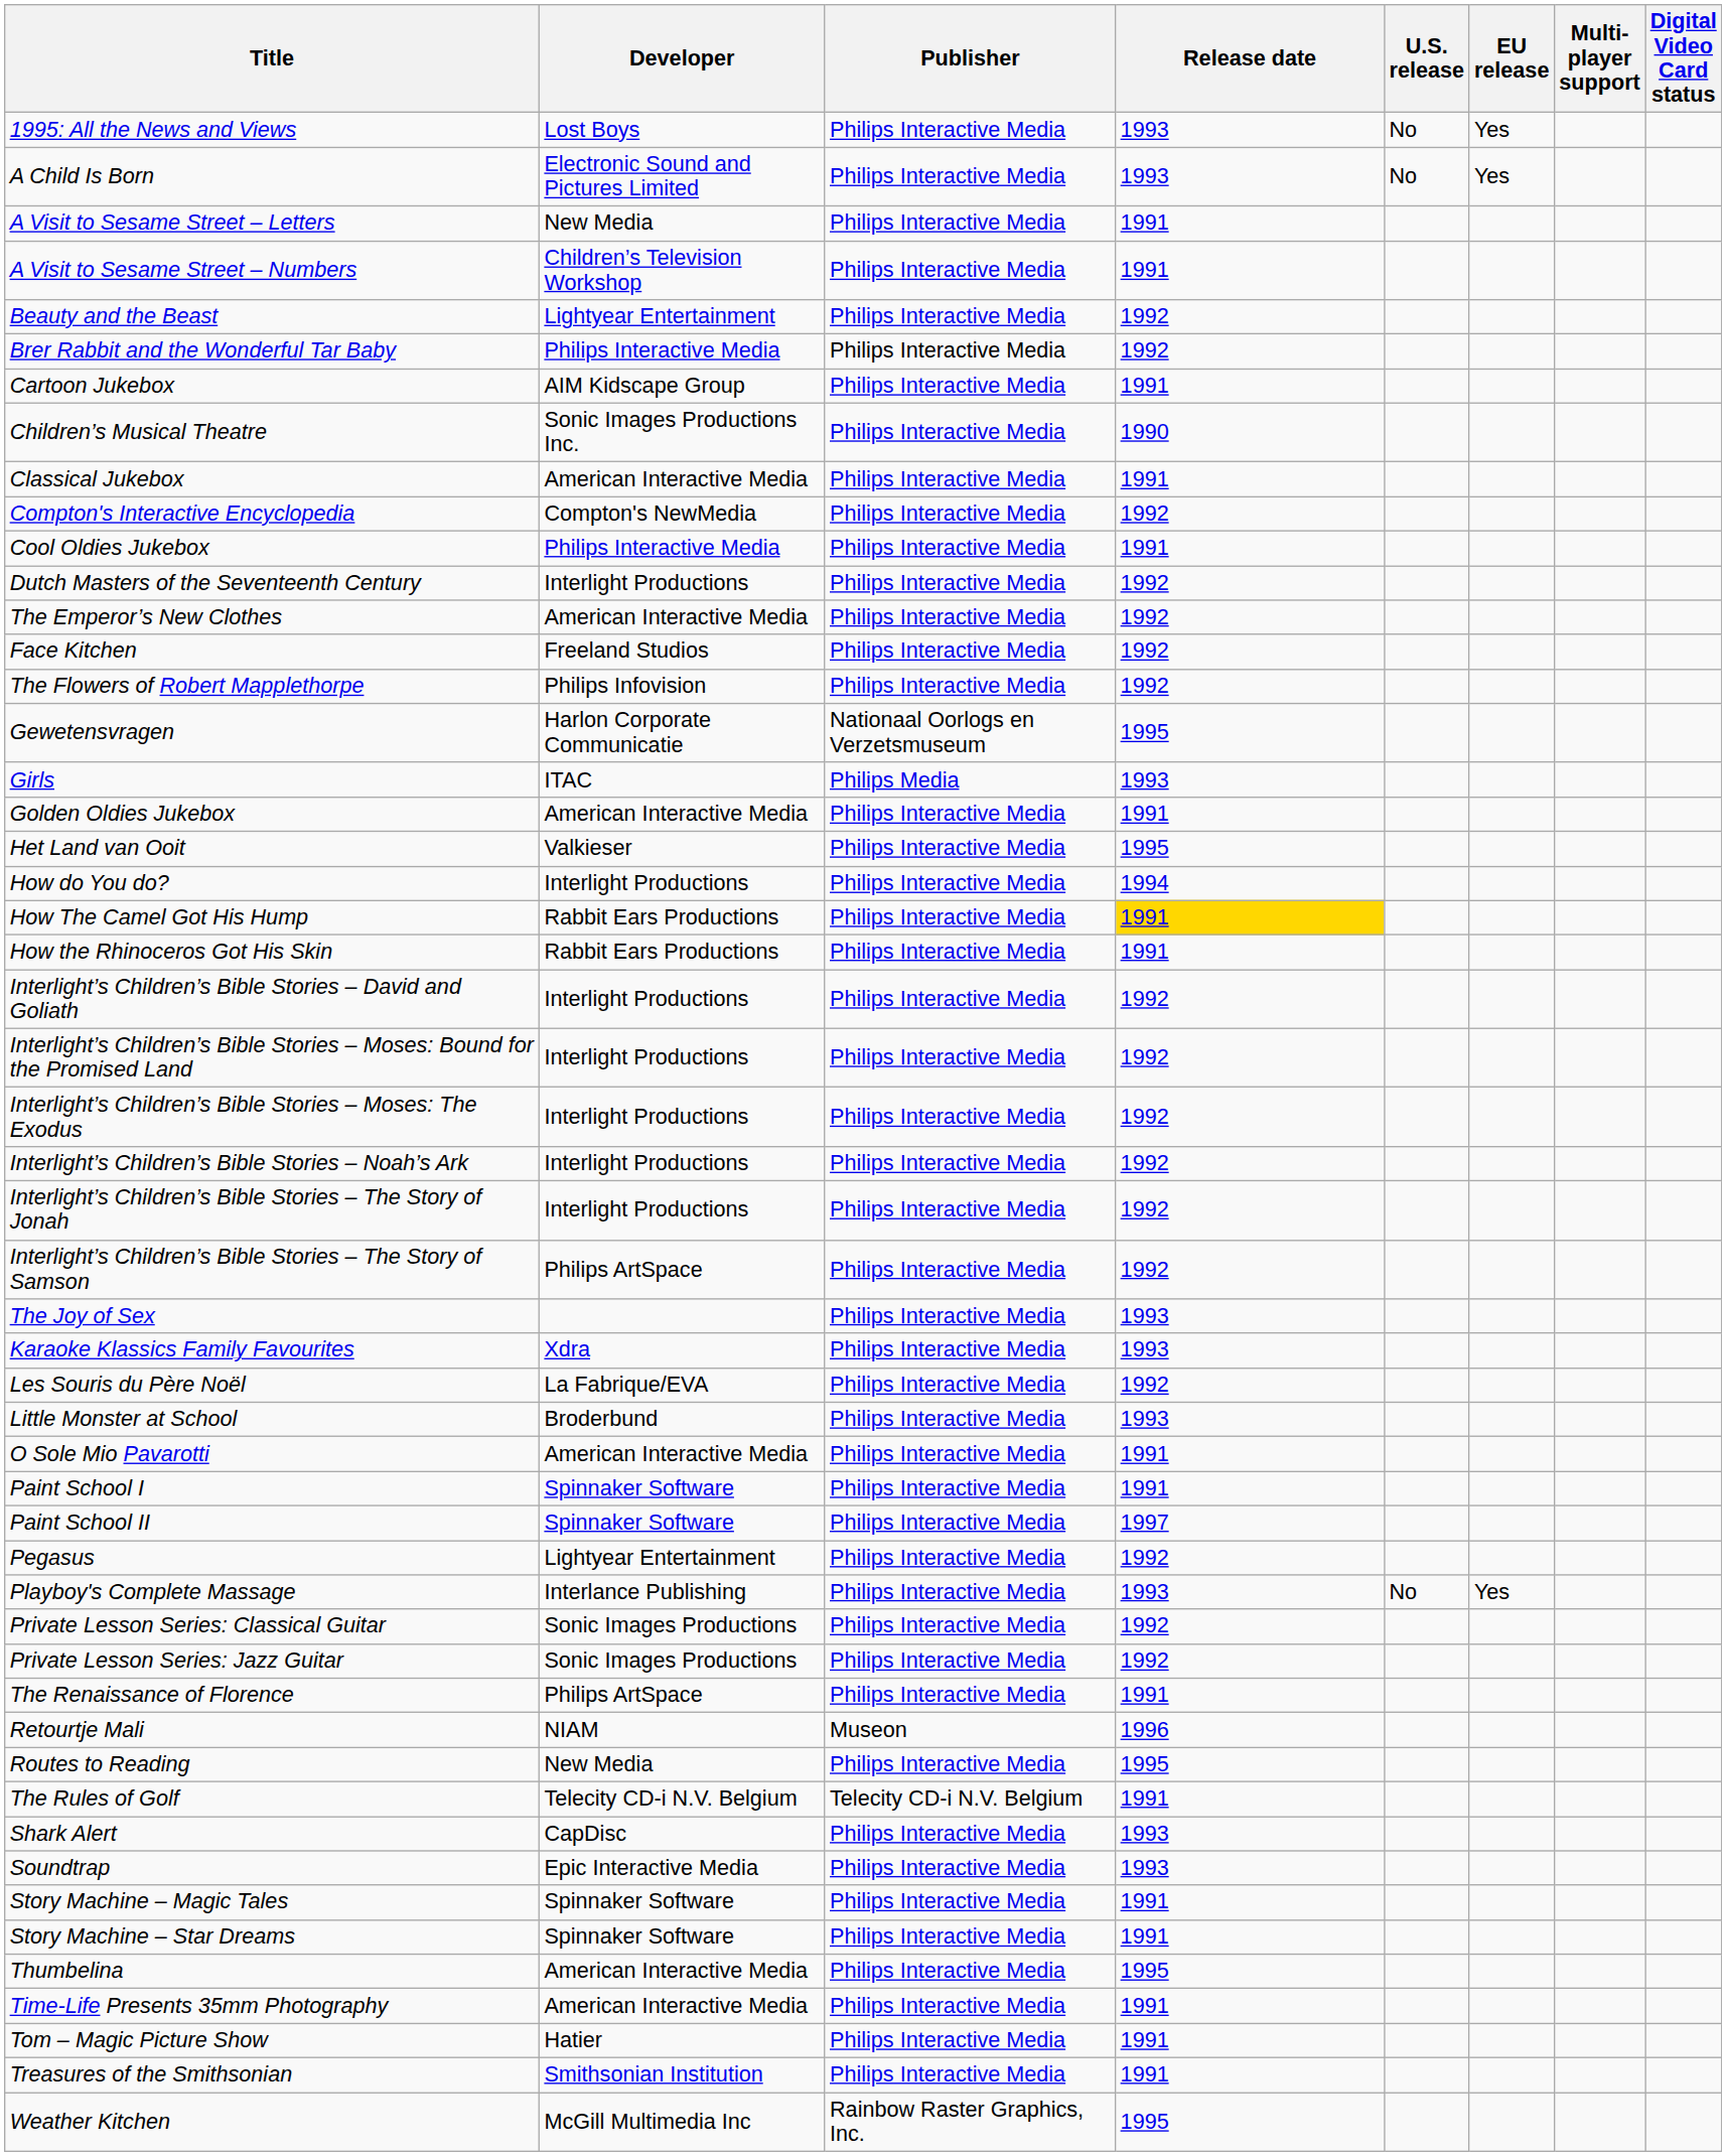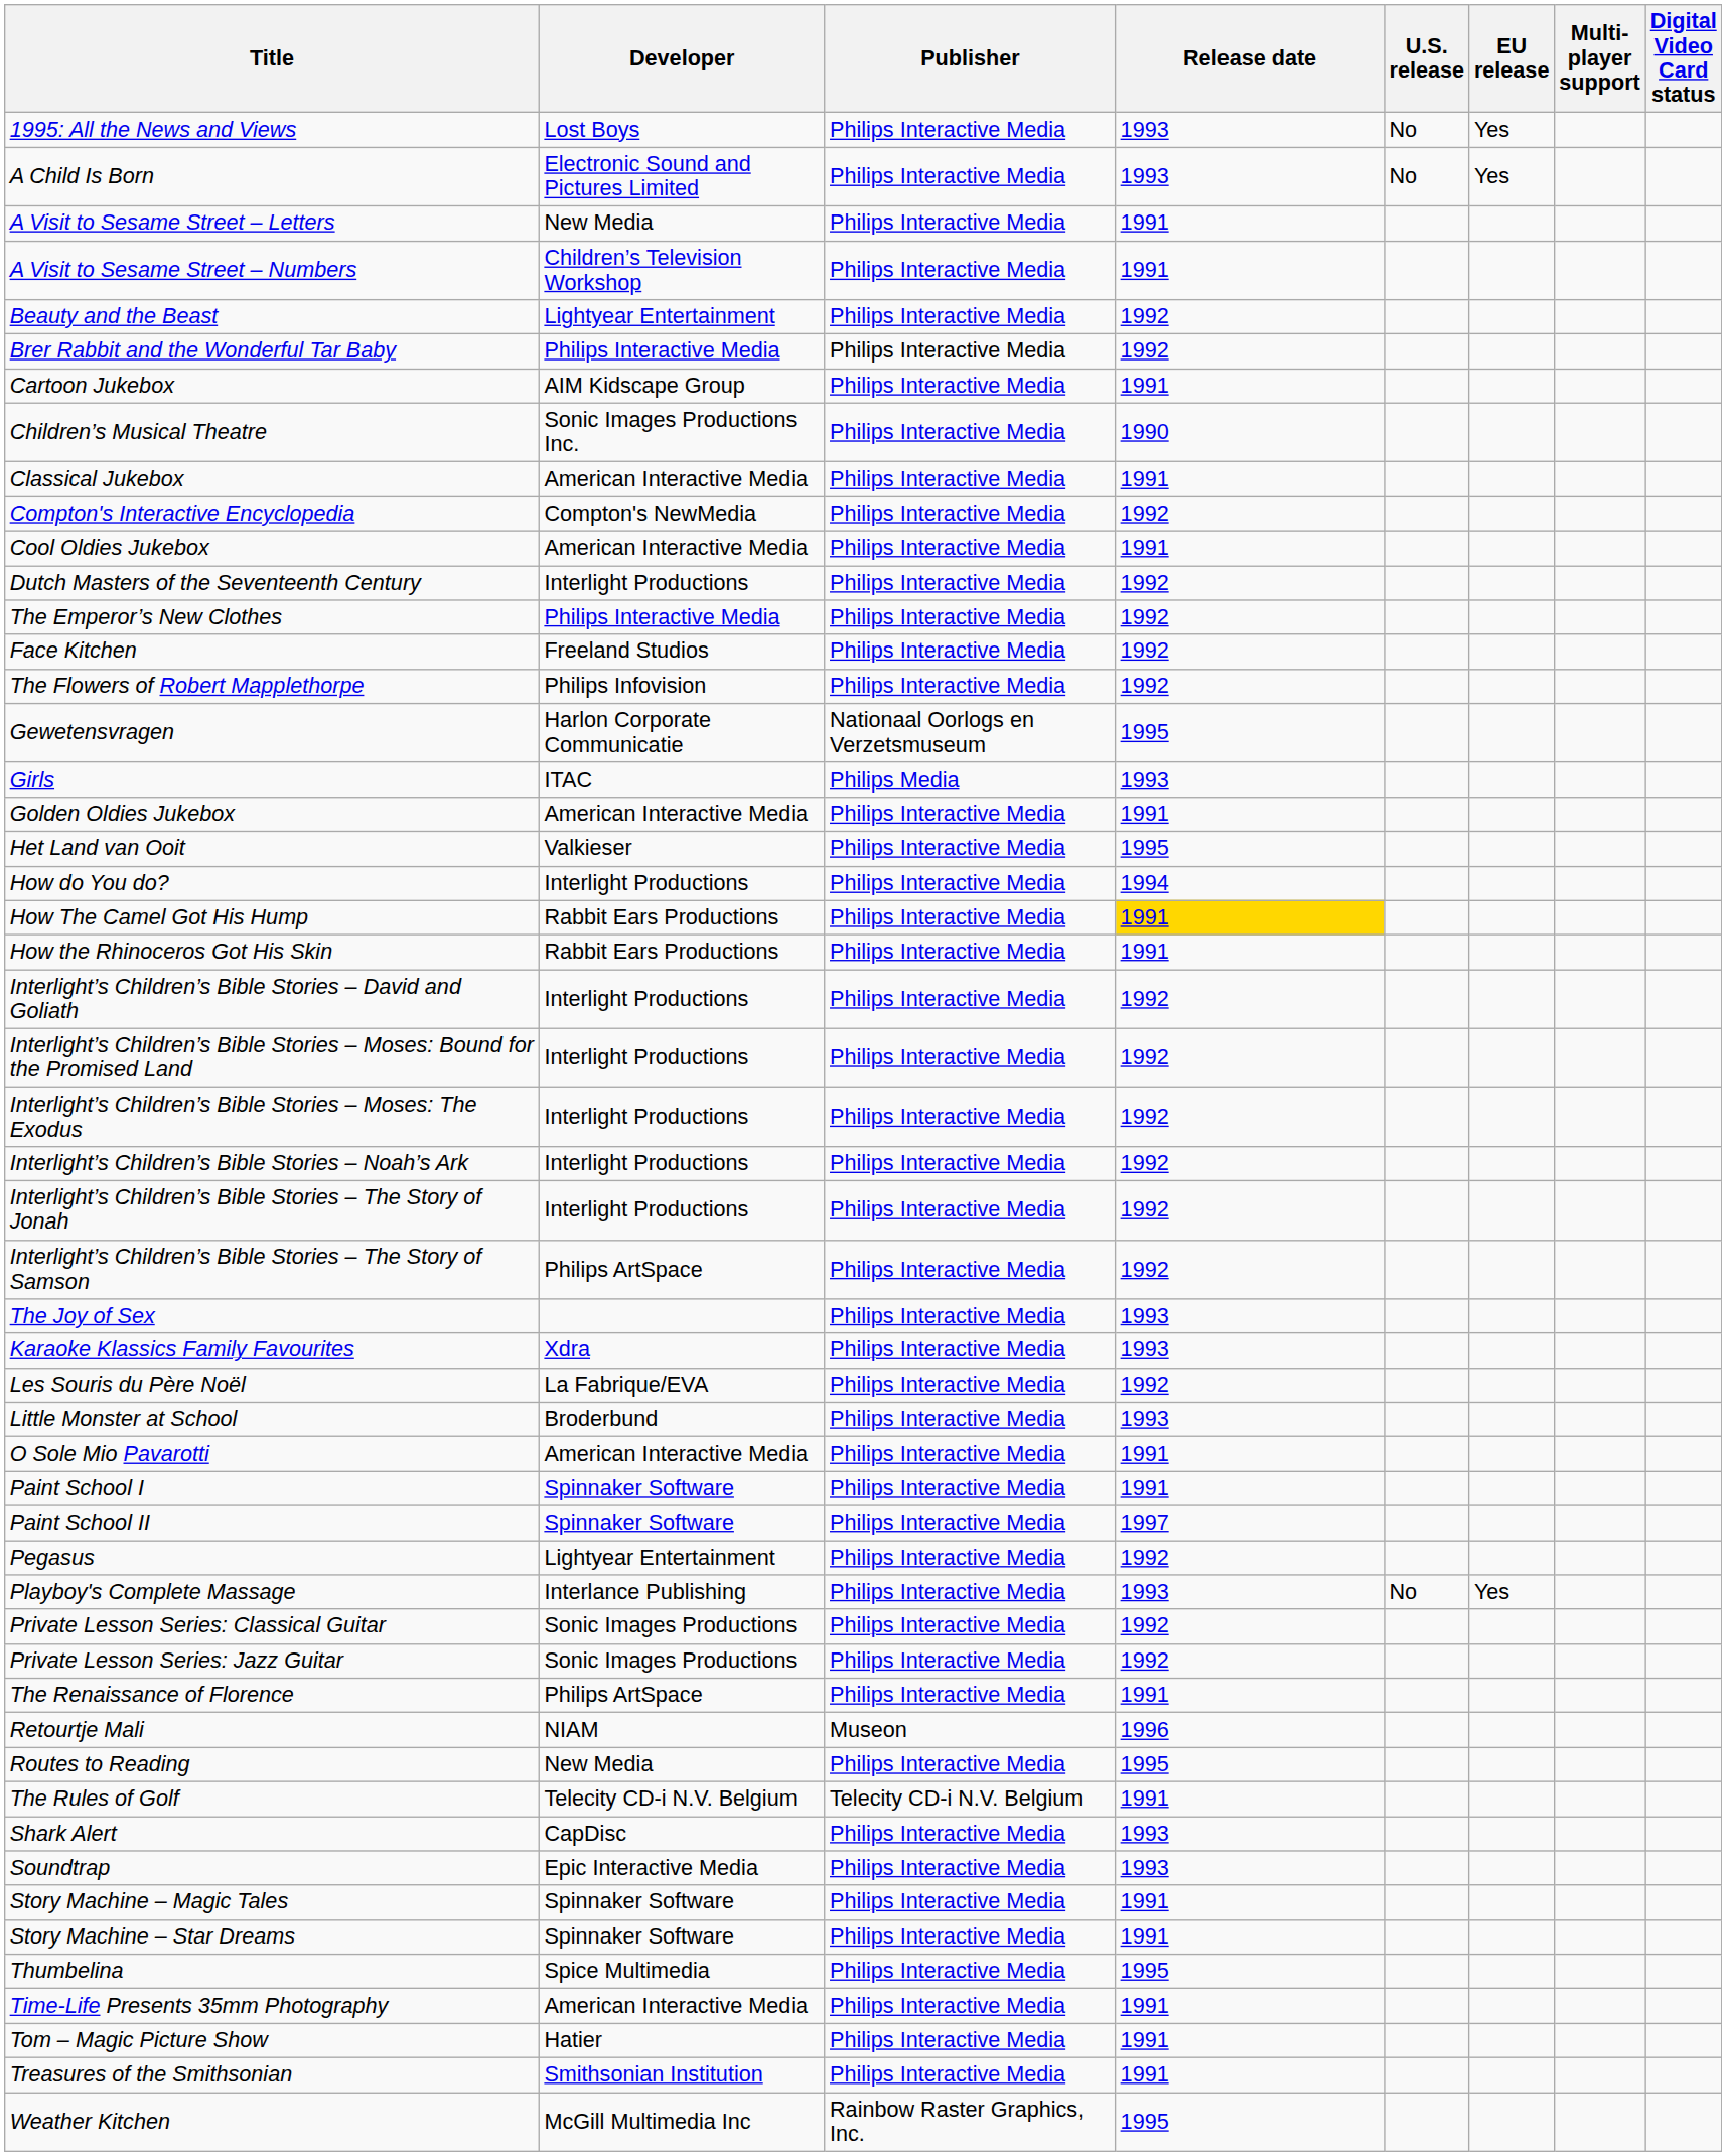Cool Oldies Jukebox | Developer: Philips Interactive Media -> American Interactive Media
The Emperor’s New Clothes | Developer: American Interactive Media -> Philips Interactive Media
Thumbelina | Developer: American Interactive Media -> Spice Multimedia
